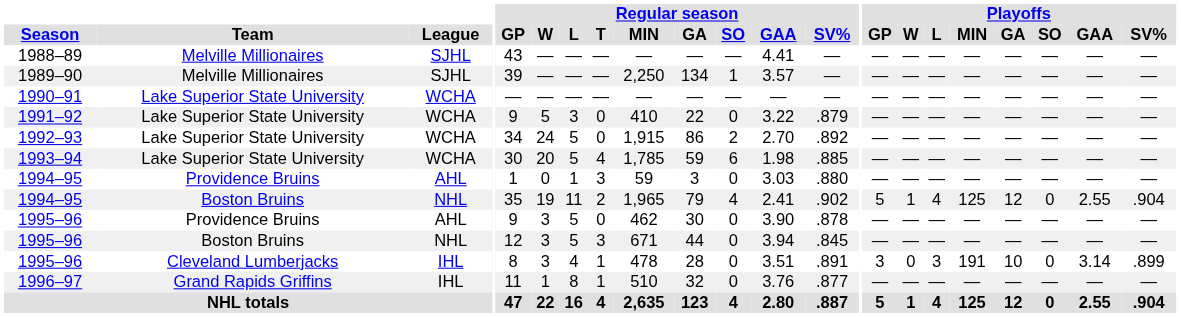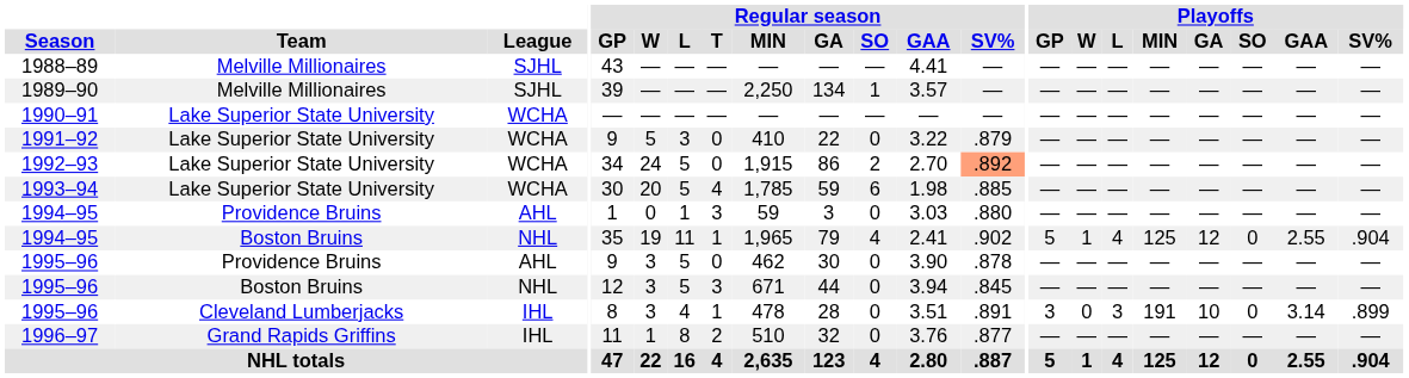1992–93 | Regular season / SV%: no background -> lightsalmon background
1994–95 / Boston Bruins | Regular season / T: 2 -> 1
1996–97 | Regular season / T: 1 -> 2
